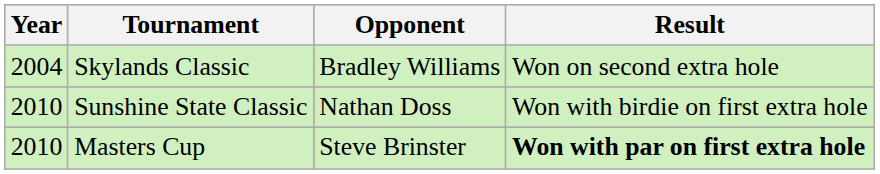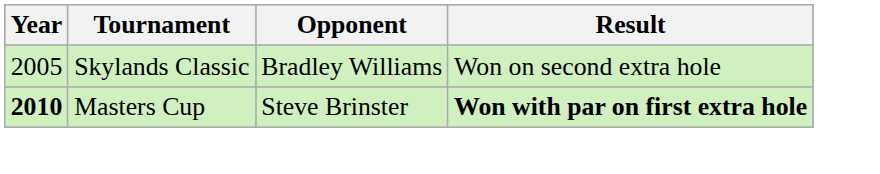Skylands Classic | Year: 2004 -> 2005
- row: 2010 | Sunshine State Classic | Nathan Doss | Won with birdie on first extra hole
Masters Cup | Year: normal -> bold
